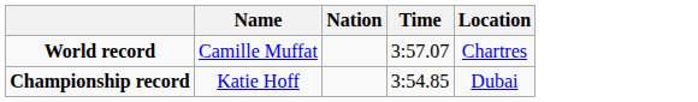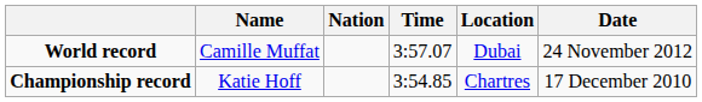+ column: Date | 24 November 2012 | 17 December 2010
World record | Location: Chartres -> Dubai
Championship record | Location: Dubai -> Chartres
